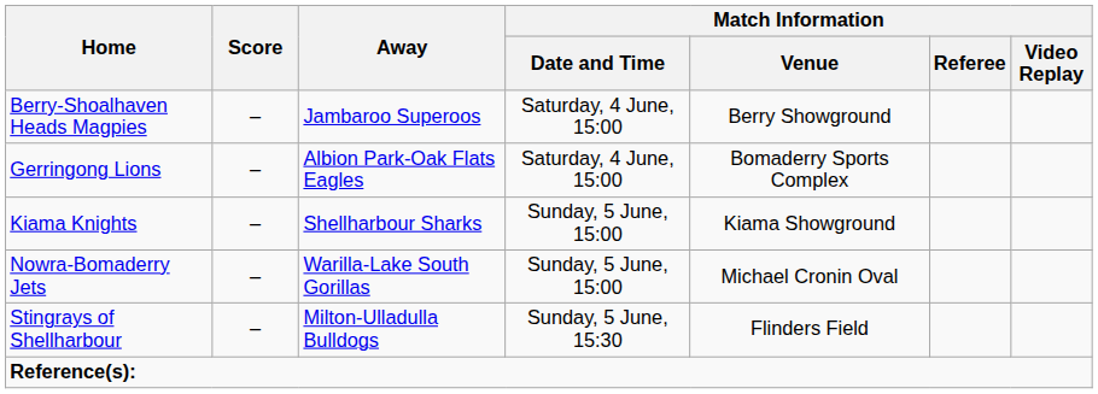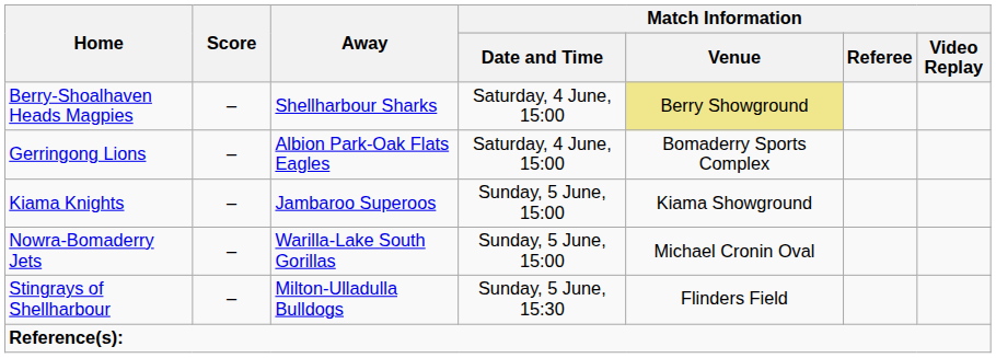Berry-Shoalhaven Heads Magpies | Away: Jambaroo Superoos -> Shellharbour Sharks
Berry-Shoalhaven Heads Magpies | Match Information / Venue: no background -> khaki background
Kiama Knights | Away: Shellharbour Sharks -> Jambaroo Superoos
